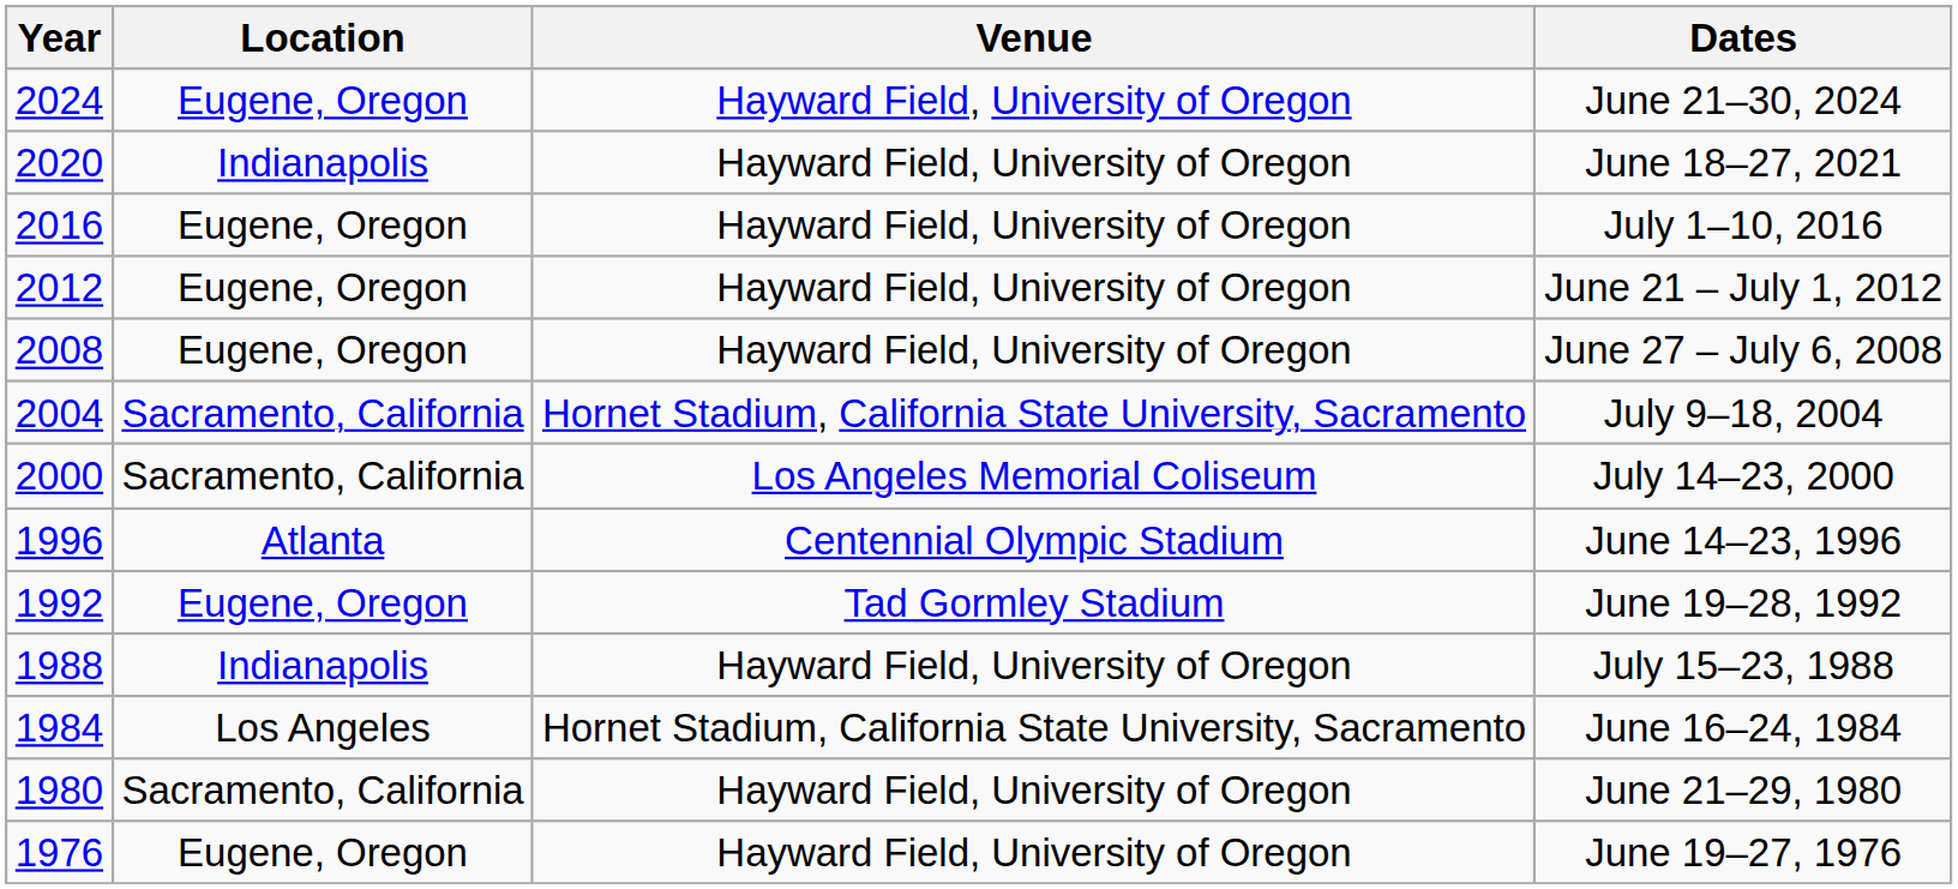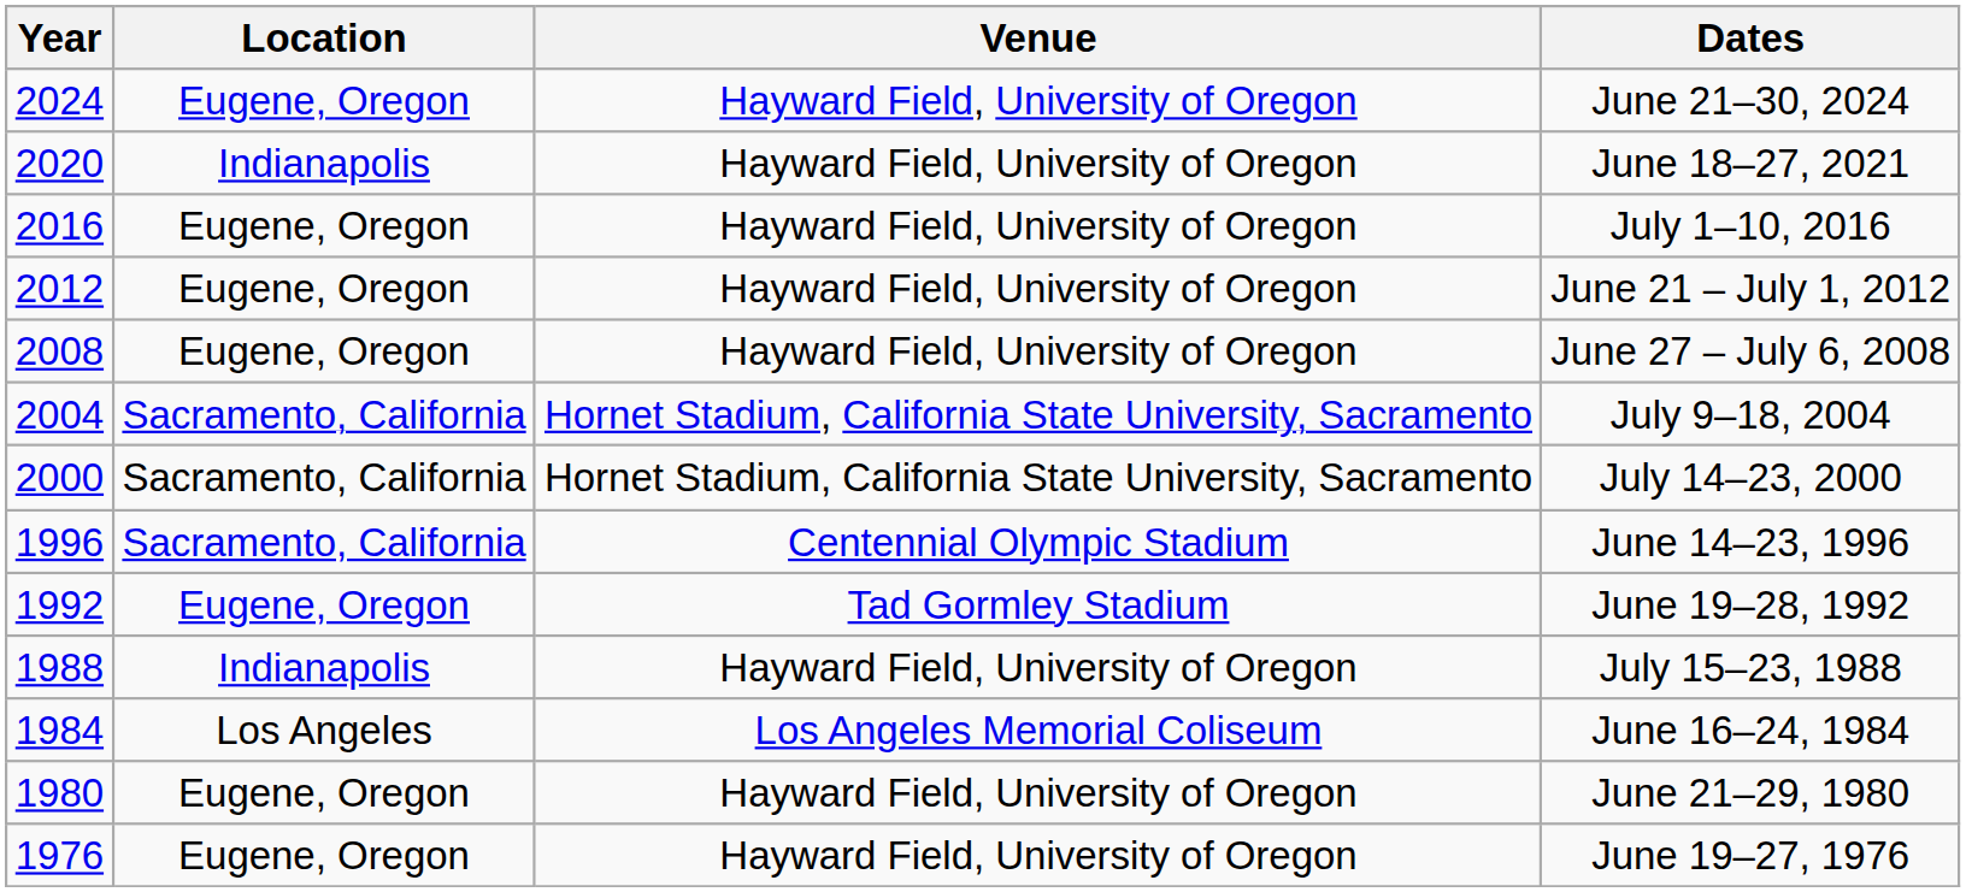July 14–23, 2000 | Venue: Los Angeles Memorial Coliseum -> Hornet Stadium, California State University, Sacramento
June 14–23, 1996 | Location: Atlanta -> Sacramento, California
June 16–24, 1984 | Venue: Hornet Stadium, California State University, Sacramento -> Los Angeles Memorial Coliseum
June 21–29, 1980 | Location: Sacramento, California -> Eugene, Oregon
